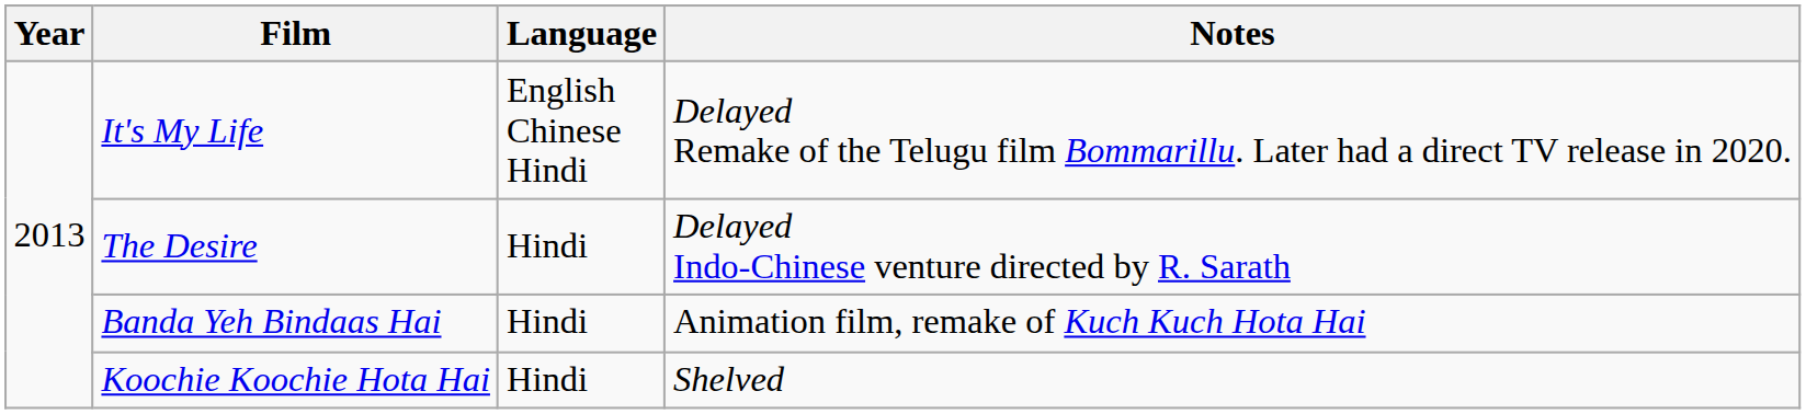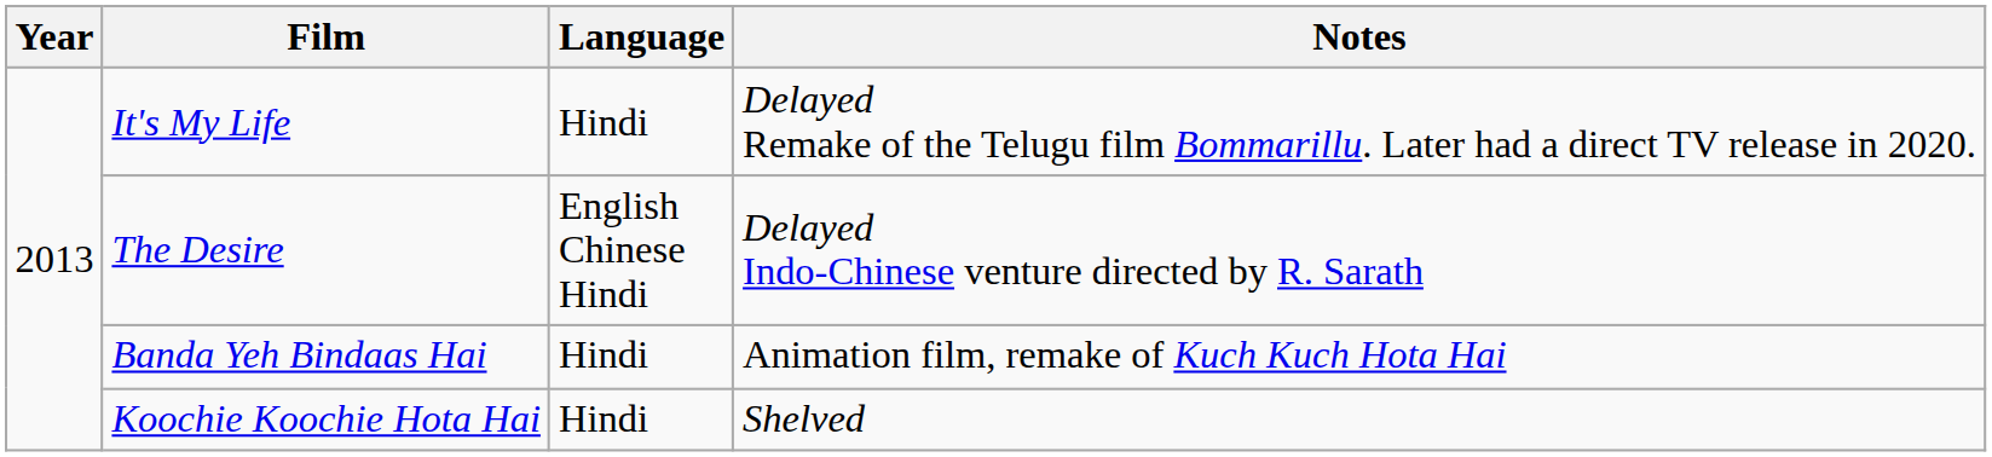It's My Life | Language: English Chinese Hindi -> Hindi
The Desire | Language: Hindi -> English Chinese Hindi
